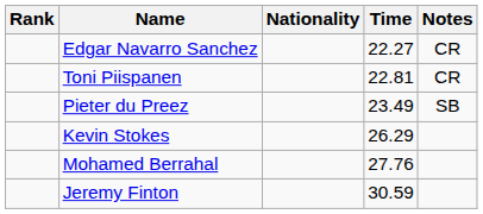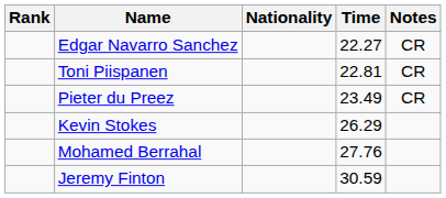Pieter du Preez | Notes: SB -> CR
